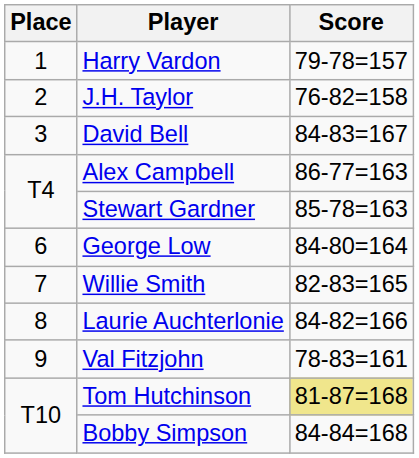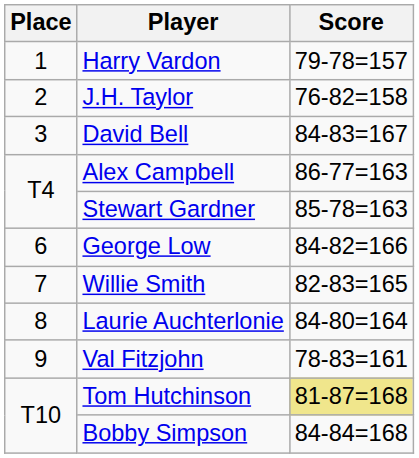George Low | Score: 84-80=164 -> 84-82=166
Laurie Auchterlonie | Score: 84-82=166 -> 84-80=164
